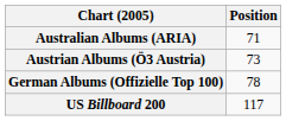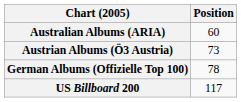Australian Albums (ARIA) | Position: 71 -> 60
